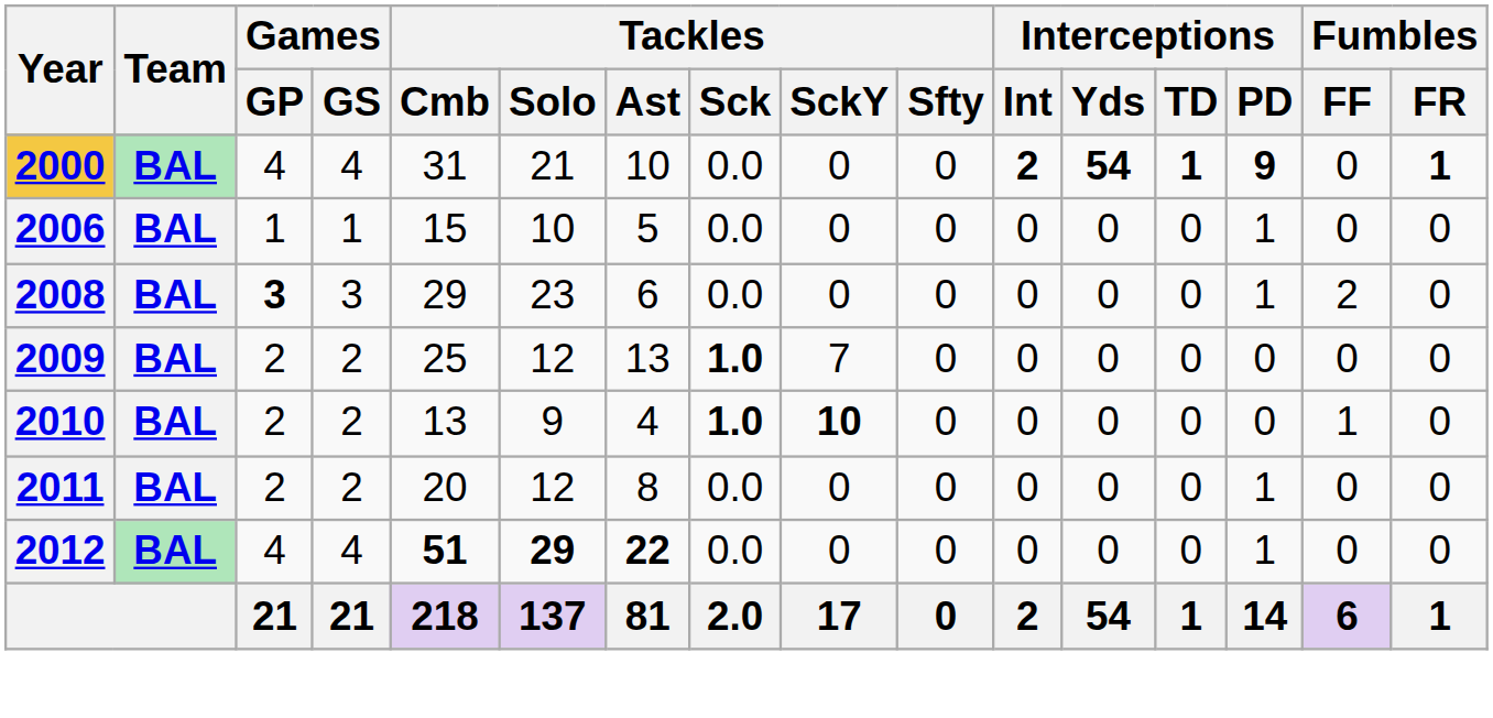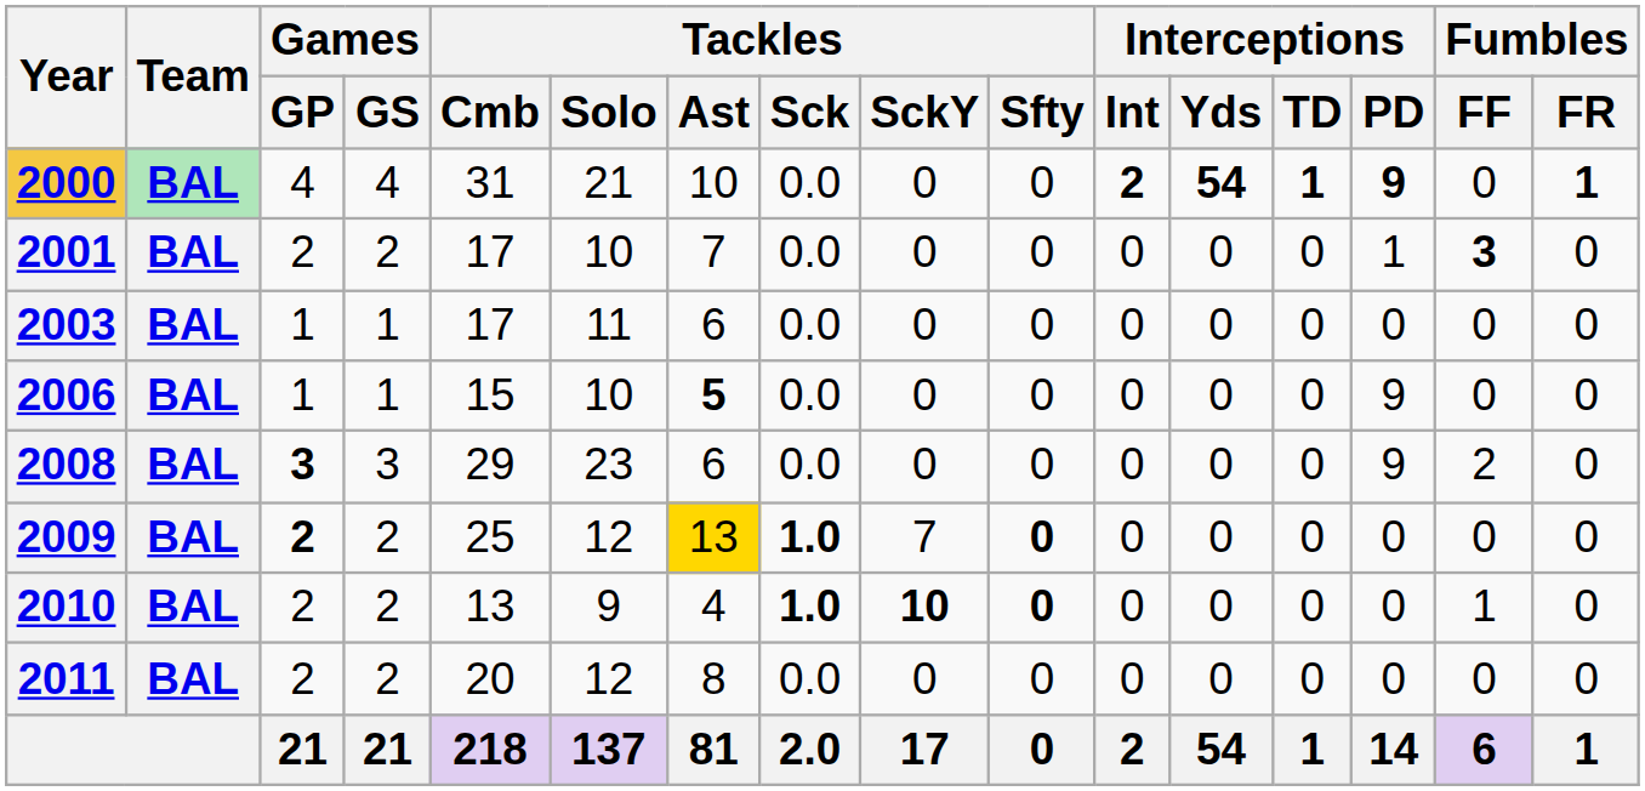+ row: 2001 | BAL | 2 | 2 | 17 | 10 | 7 | 0.0 | 0 | 0 | 0 | 0 | 0 | 1 | 3 | 0
+ row: 2003 | BAL | 1 | 1 | 17 | 11 | 6 | 0.0 | 0 | 0 | 0 | 0 | 0 | 0 | 0 | 0
2006 | Tackles / Ast: normal -> bold
2006 | Interceptions / PD: 1 -> 9
2008 | Interceptions / PD: 1 -> 9
2009 | Games / GP: normal -> bold
2009 | Tackles / Ast: no background -> gold background
2009 | Tackles / Sfty: normal -> bold
2010 | Tackles / Sfty: normal -> bold
2011 | Interceptions / PD: 1 -> 0
- row: 2012 | BAL | 4 | 4 | 51 | 29 | 22 | 0.0 | 0 | 0 | 0 | 0 | 0 | 1 | 0 | 0
